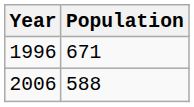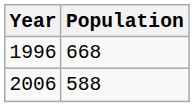1996 | Population: 671 -> 668
